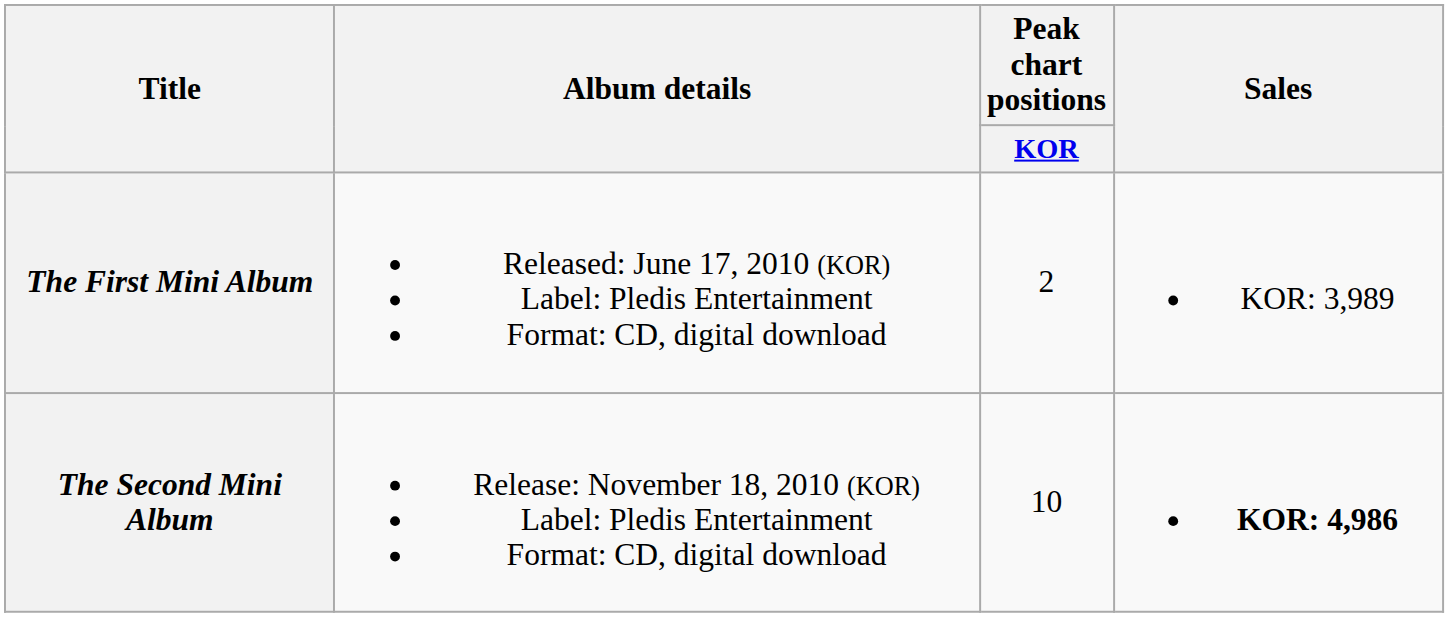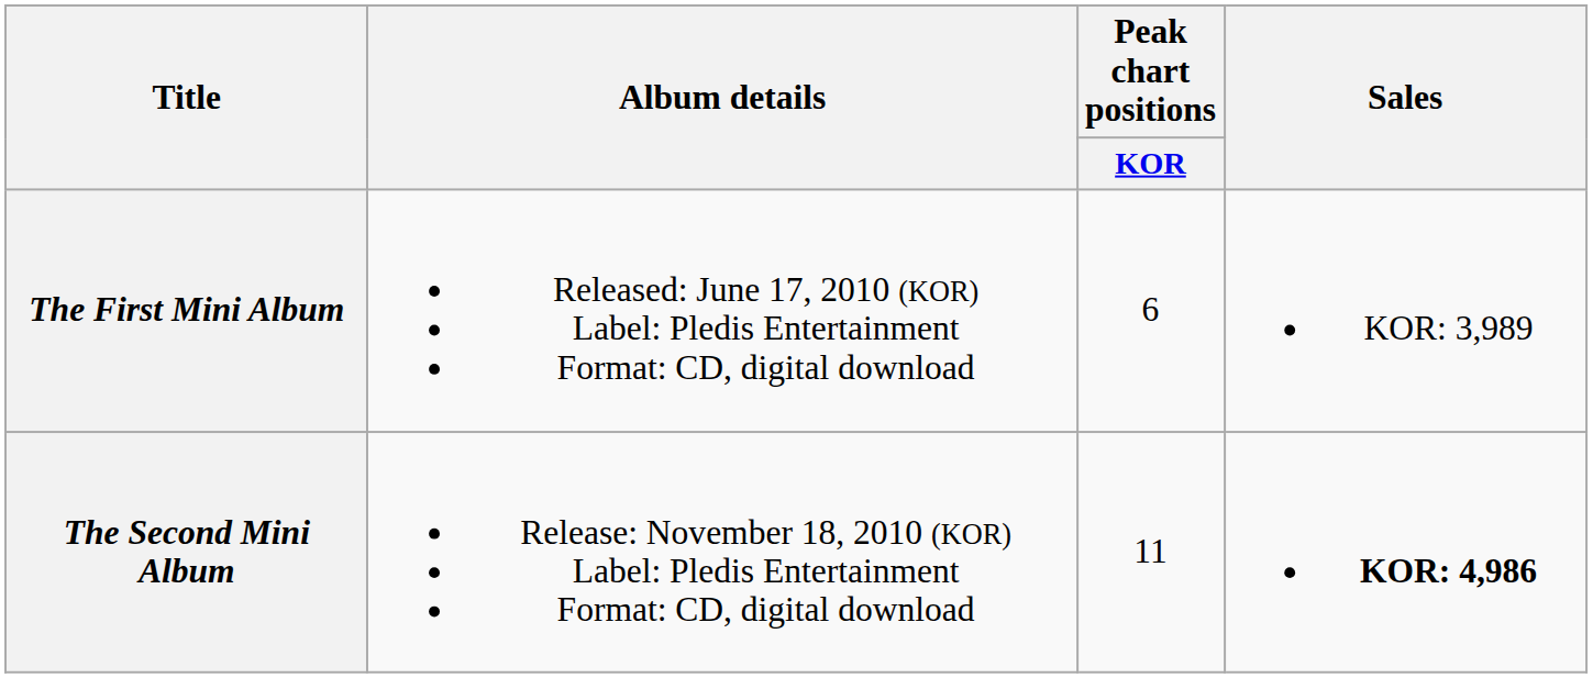The First Mini Album | Peak chart positions / KOR: 2 -> 6
The Second Mini Album | Peak chart positions / KOR: 10 -> 11
